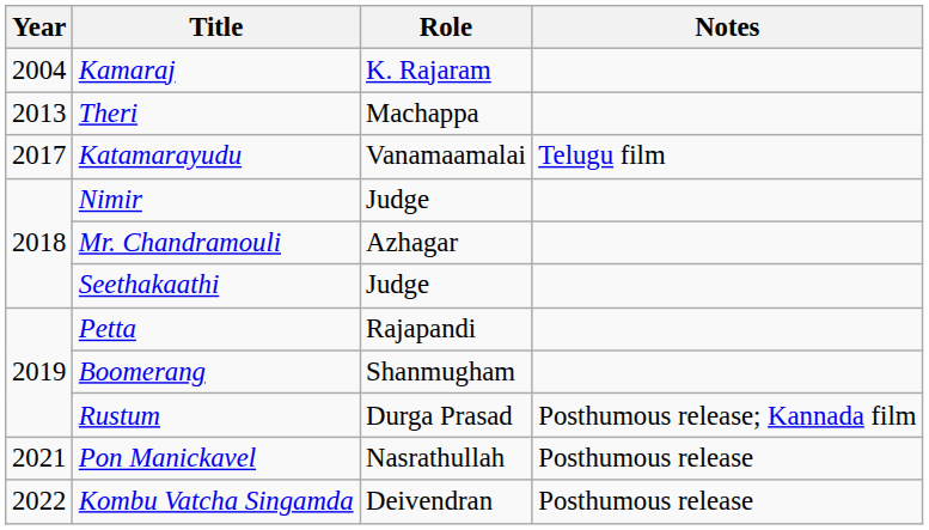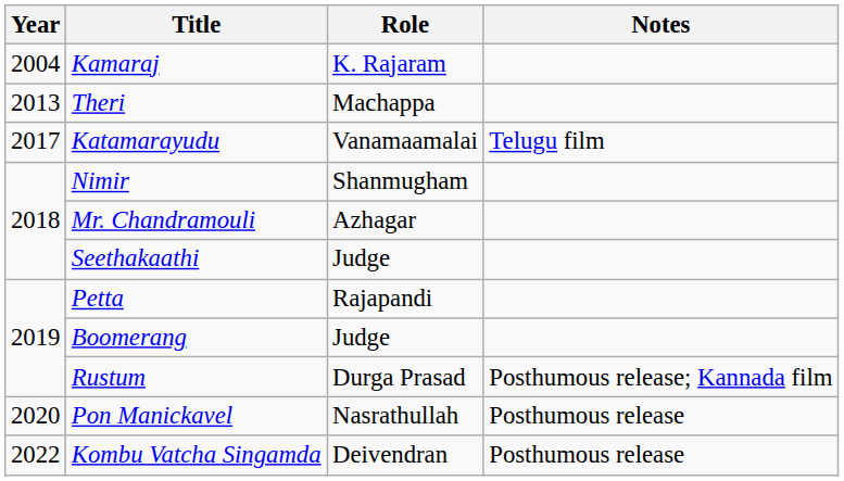Nimir | Role: Judge -> Shanmugham
Boomerang | Role: Shanmugham -> Judge
Pon Manickavel | Year: 2021 -> 2020
